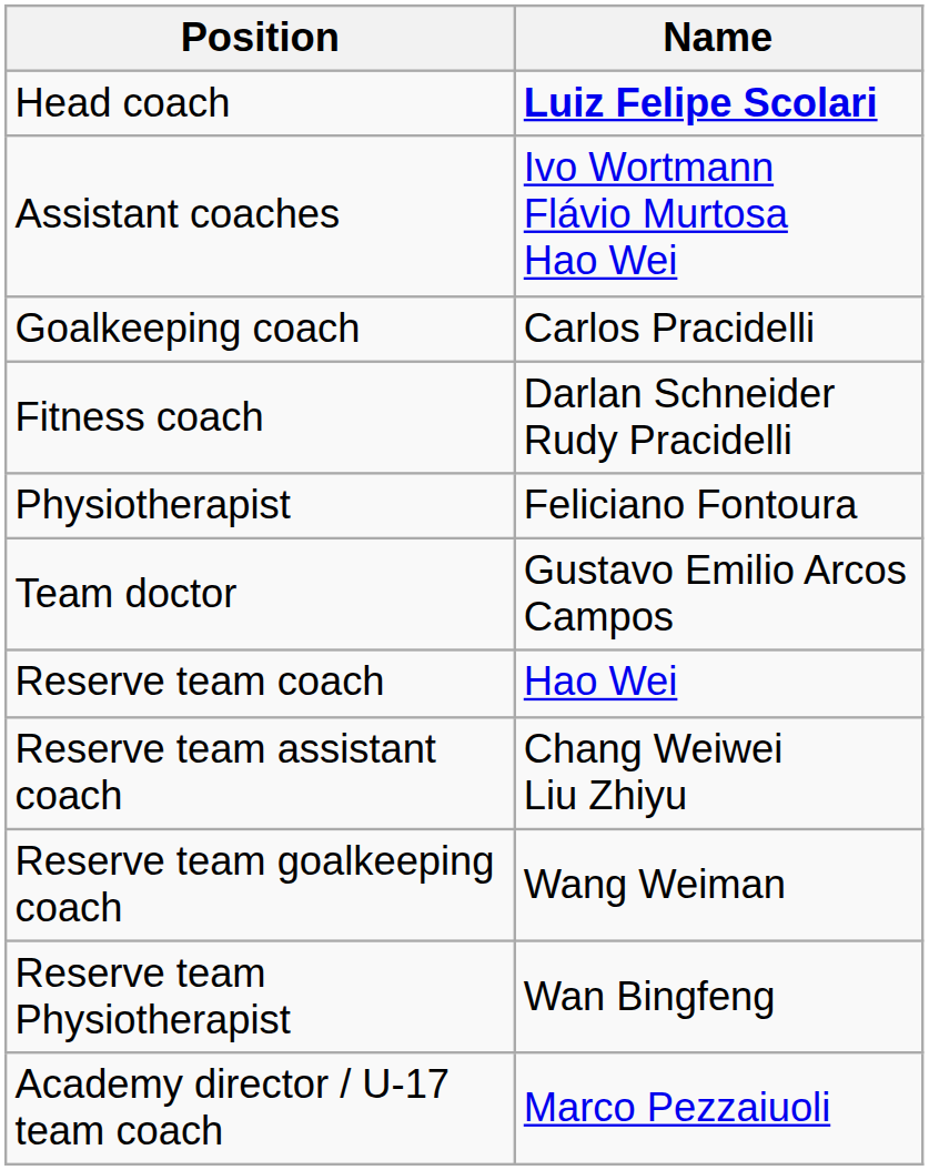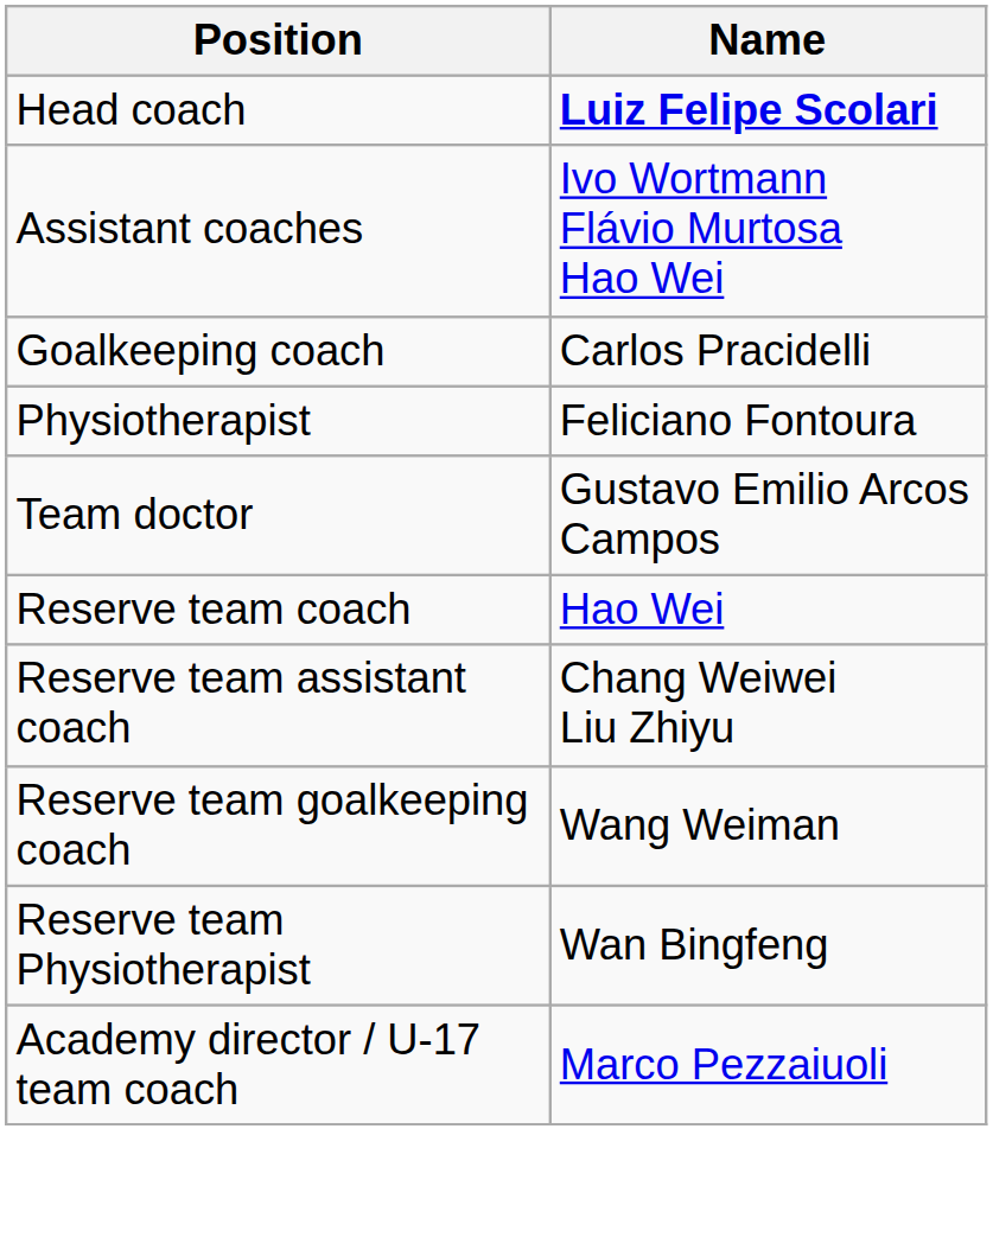- row: Fitness coach | Darlan Schneider Rudy Pracidelli
